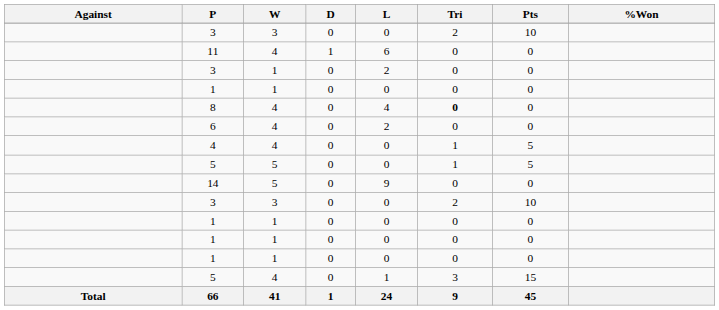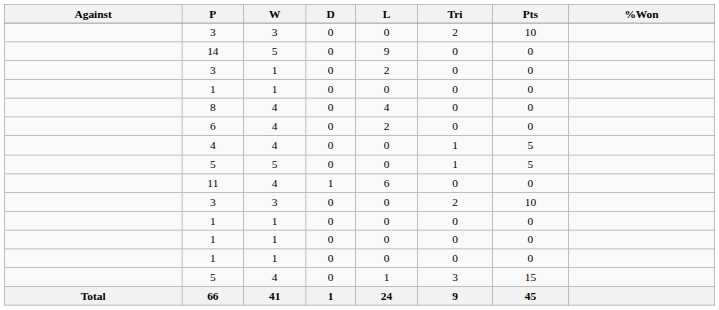rows swapped: 11 <-> 14
8 | Tri: bold -> normal
